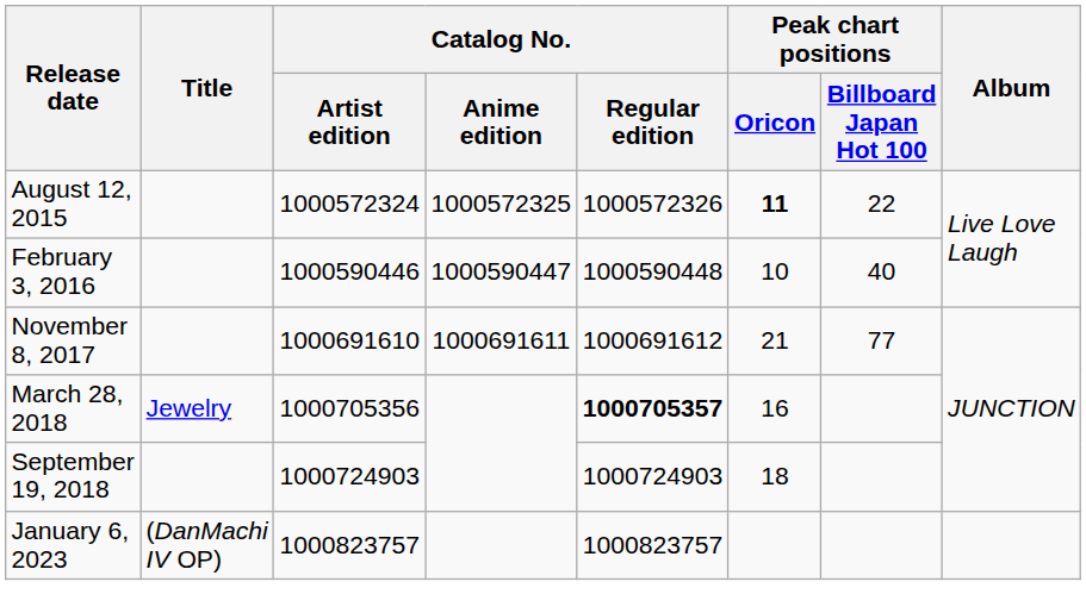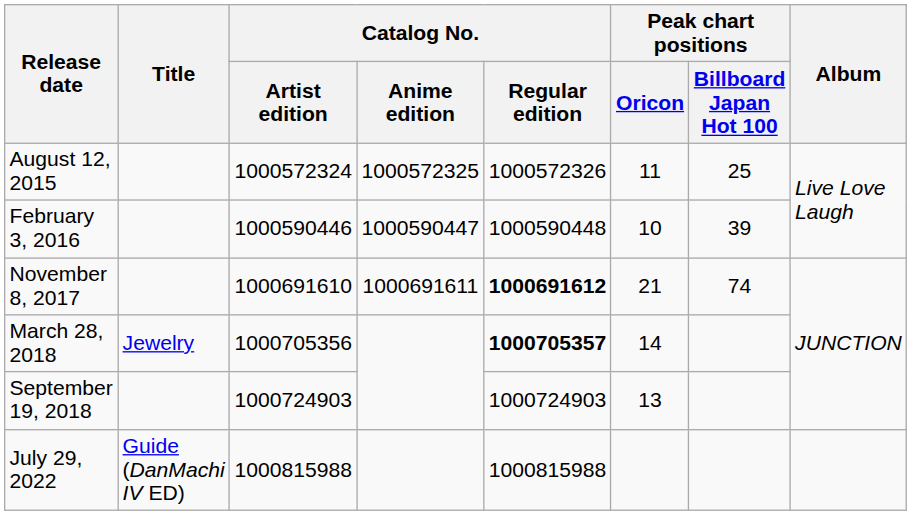August 12, 2015 | Peak chart positions / Oricon: bold -> normal
August 12, 2015 | Peak chart positions / Billboard Japan Hot 100: 22 -> 25
February 3, 2016 | Peak chart positions / Billboard Japan Hot 100: 40 -> 39
November 8, 2017 | Catalog No. / Regular edition: normal -> bold
November 8, 2017 | Peak chart positions / Billboard Japan Hot 100: 77 -> 74
March 28, 2018 | Peak chart positions / Oricon: 16 -> 14
September 19, 2018 | Peak chart positions / Oricon: 18 -> 13
+ row: July 29, 2022 | Guide (DanMachi IV ED) | 1000815988 | 1000815988
- row: January 6, 2023 | (DanMachi IV OP) | 1000823757 | 1000823757
